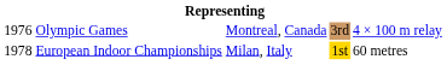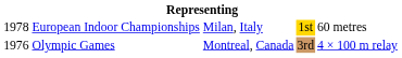rows swapped: Olympic Games <-> European Indoor Championships
